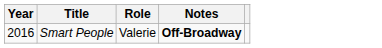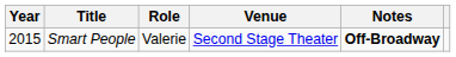+ column: Venue | Second Stage Theater
Smart People | Year: 2016 -> 2015
